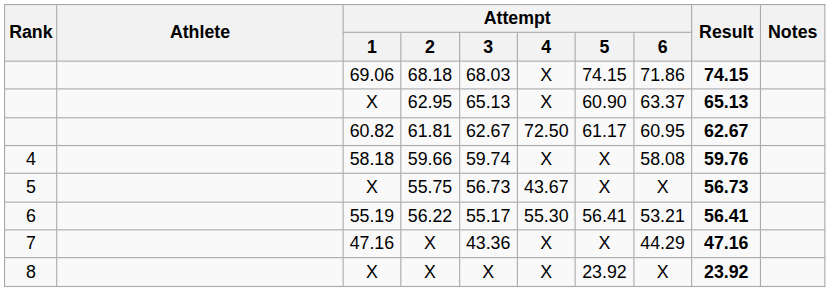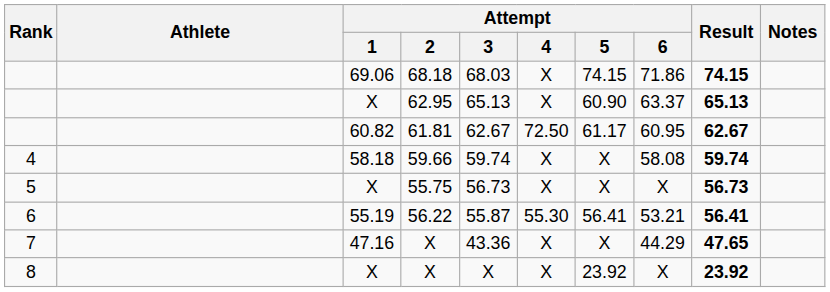59.66 | Result: 59.76 -> 59.74
55.75 | Attempt / 4: 43.67 -> X
56.22 | Attempt / 3: 55.17 -> 55.87
7 / X | Result: 47.16 -> 47.65
